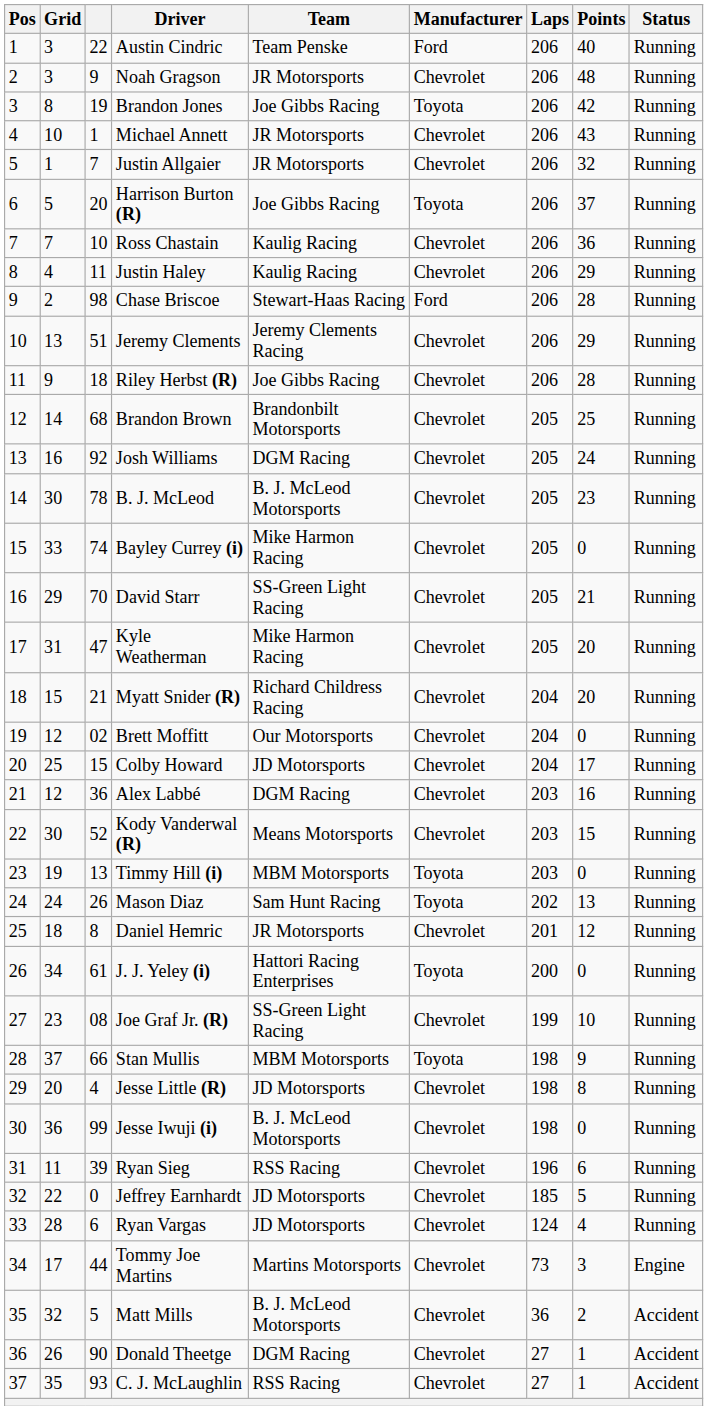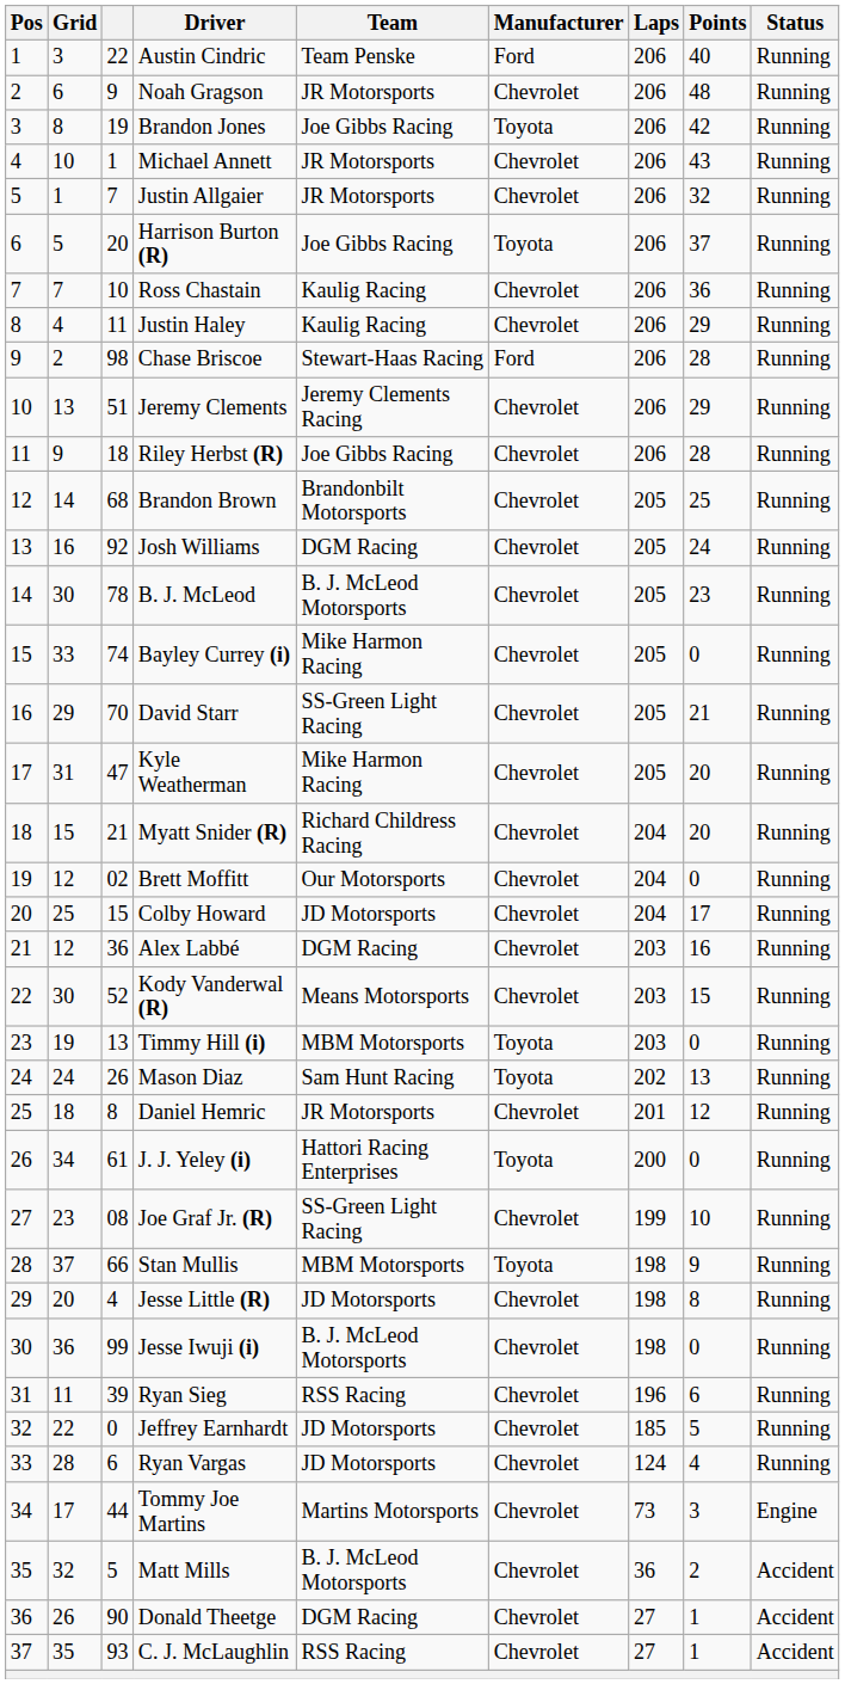Noah Gragson | Grid: 3 -> 6
